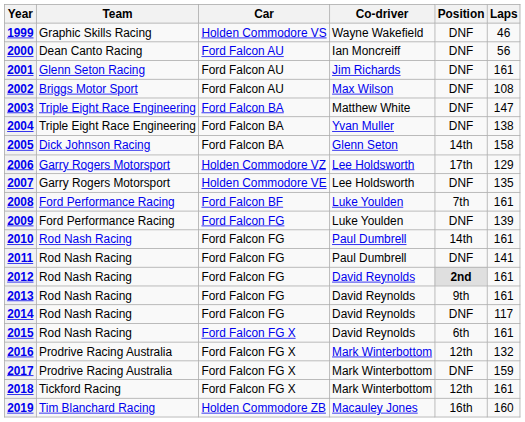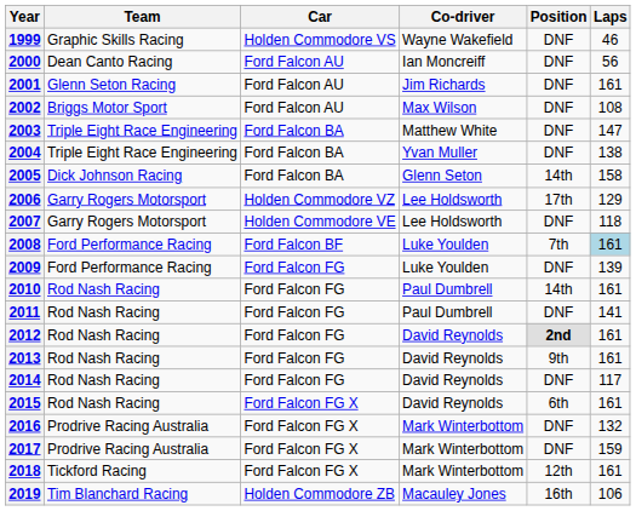2007 | Laps: 135 -> 118
2008 | Laps: no background -> lightblue background
2016 | Position: 12th -> DNF
2019 | Laps: 160 -> 106
